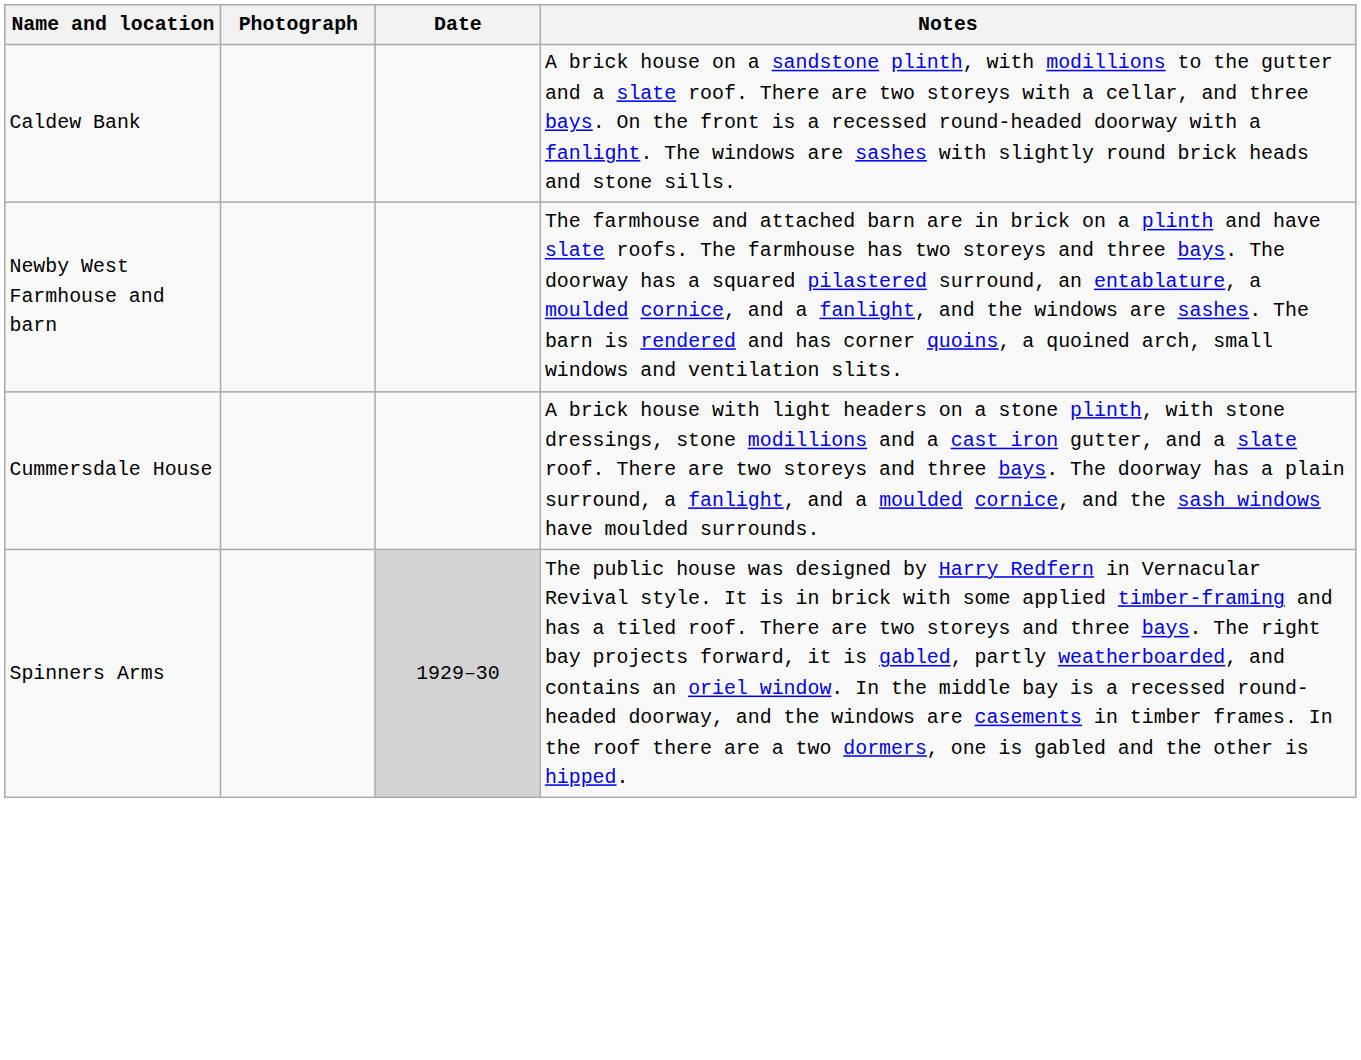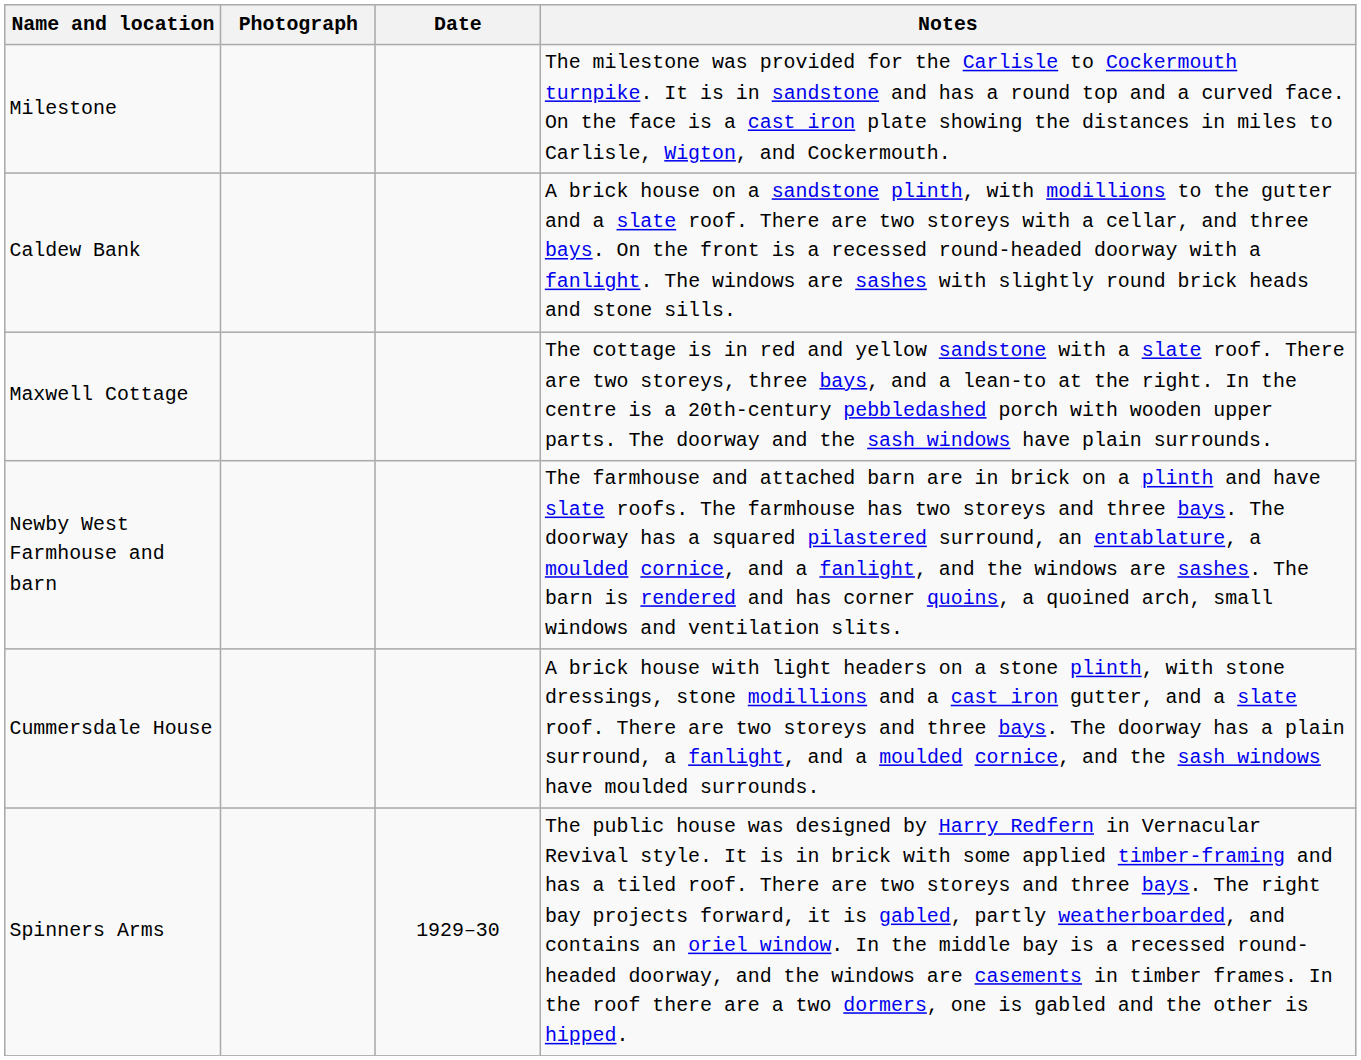+ row: Milestone | The milestone was provided for the Carlisle to Cockermouth turnpike. It is in sandstone and has a round top and a curved face. On the face is a cast iron plate showing the distances in miles to Carlisle, Wigton, and Cockermouth.
+ row: Maxwell Cottage | The cottage is in red and yellow sandstone with a slate roof. There are two storeys, three bays, and a lean-to at the right. In the centre is a 20th-century pebbledashed porch with wooden upper parts. The doorway and the sash windows have plain surrounds.
Spinners Arms | Date: lightgrey background -> no background
